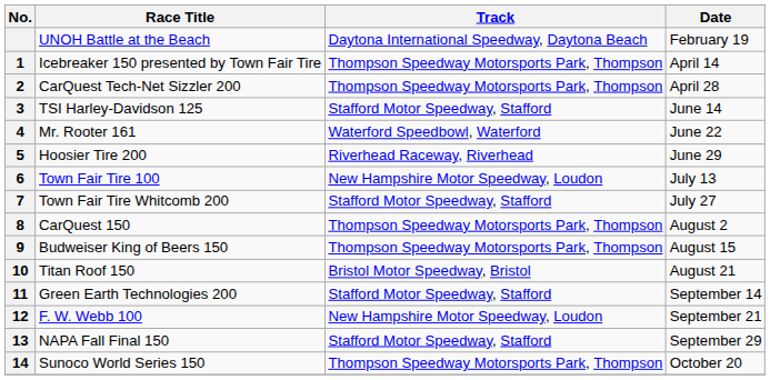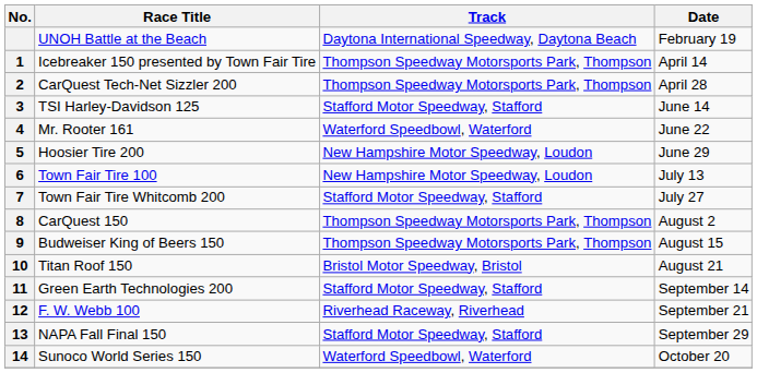Hoosier Tire 200 | Track: Riverhead Raceway, Riverhead -> New Hampshire Motor Speedway, Loudon
F. W. Webb 100 | Track: New Hampshire Motor Speedway, Loudon -> Riverhead Raceway, Riverhead
Sunoco World Series 150 | Track: Thompson Speedway Motorsports Park, Thompson -> Waterford Speedbowl, Waterford
